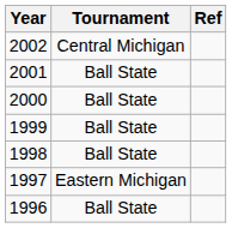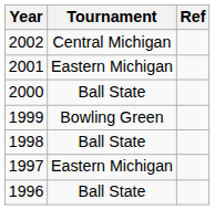2001 | Tournament: Ball State -> Eastern Michigan
1999 | Tournament: Ball State -> Bowling Green
